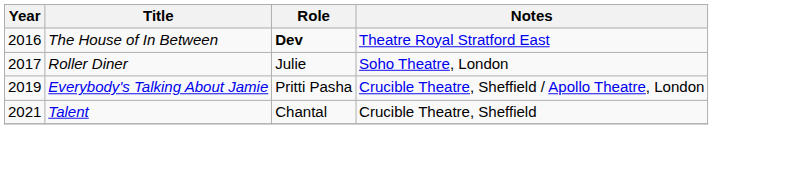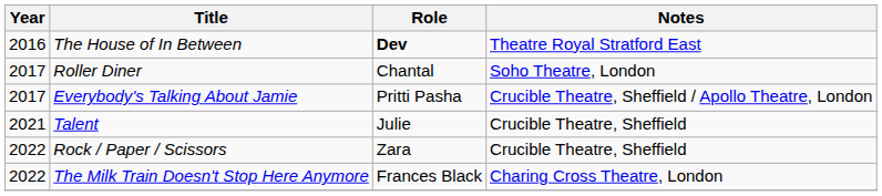Roller Diner | Role: Julie -> Chantal
Everybody's Talking About Jamie | Year: 2019 -> 2017
Talent | Role: Chantal -> Julie
+ row: 2022 | Rock / Paper / Scissors | Zara | Crucible Theatre, Sheffield
+ row: 2022 | The Milk Train Doesn't Stop Here Anymore | Frances Black | Charing Cross Theatre, London
